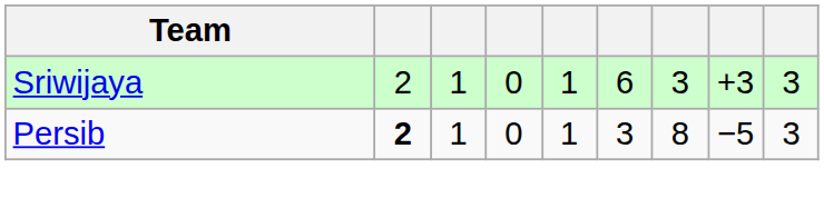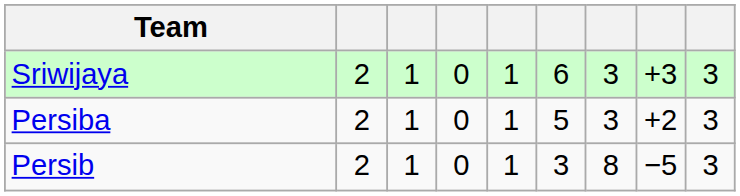+ row: Persiba | 2 | 1 | 0 | 1 | 5 | 3 | +2 | 3
Persib | column 2: bold -> normal
